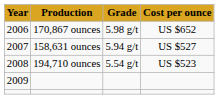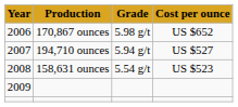2007 | Production: 158,631 ounces -> 194,710 ounces
2008 | Production: 194,710 ounces -> 158,631 ounces
